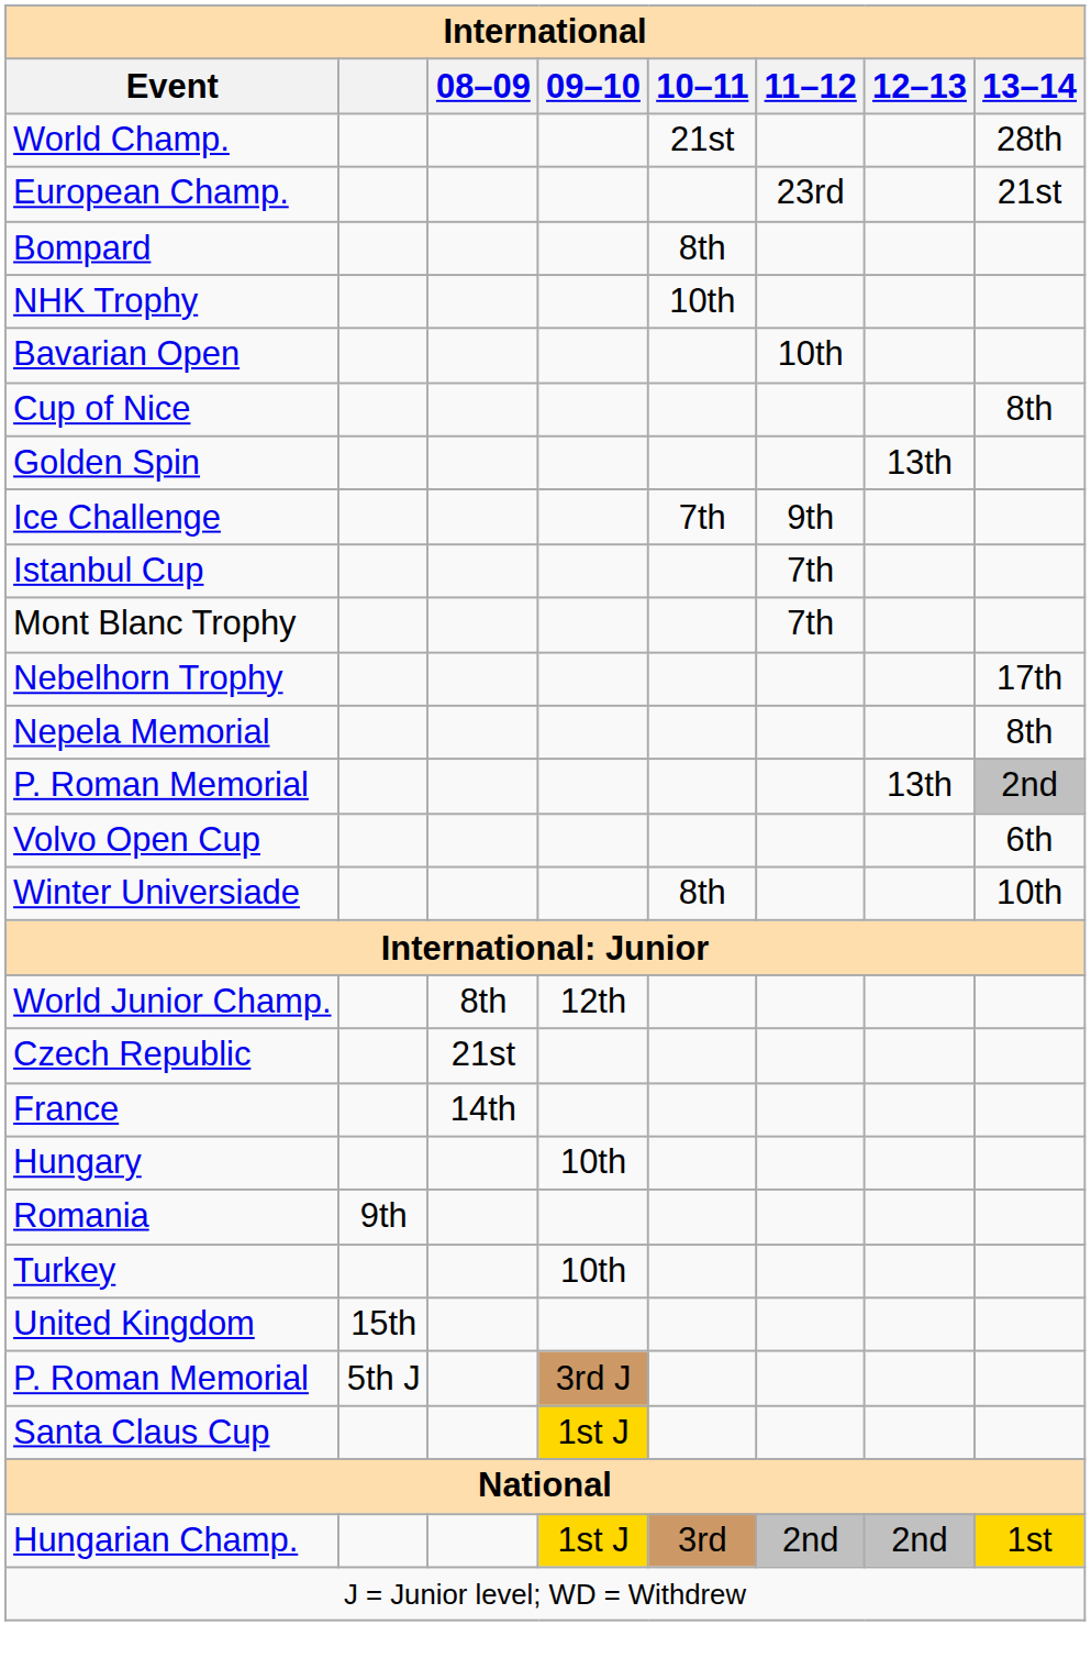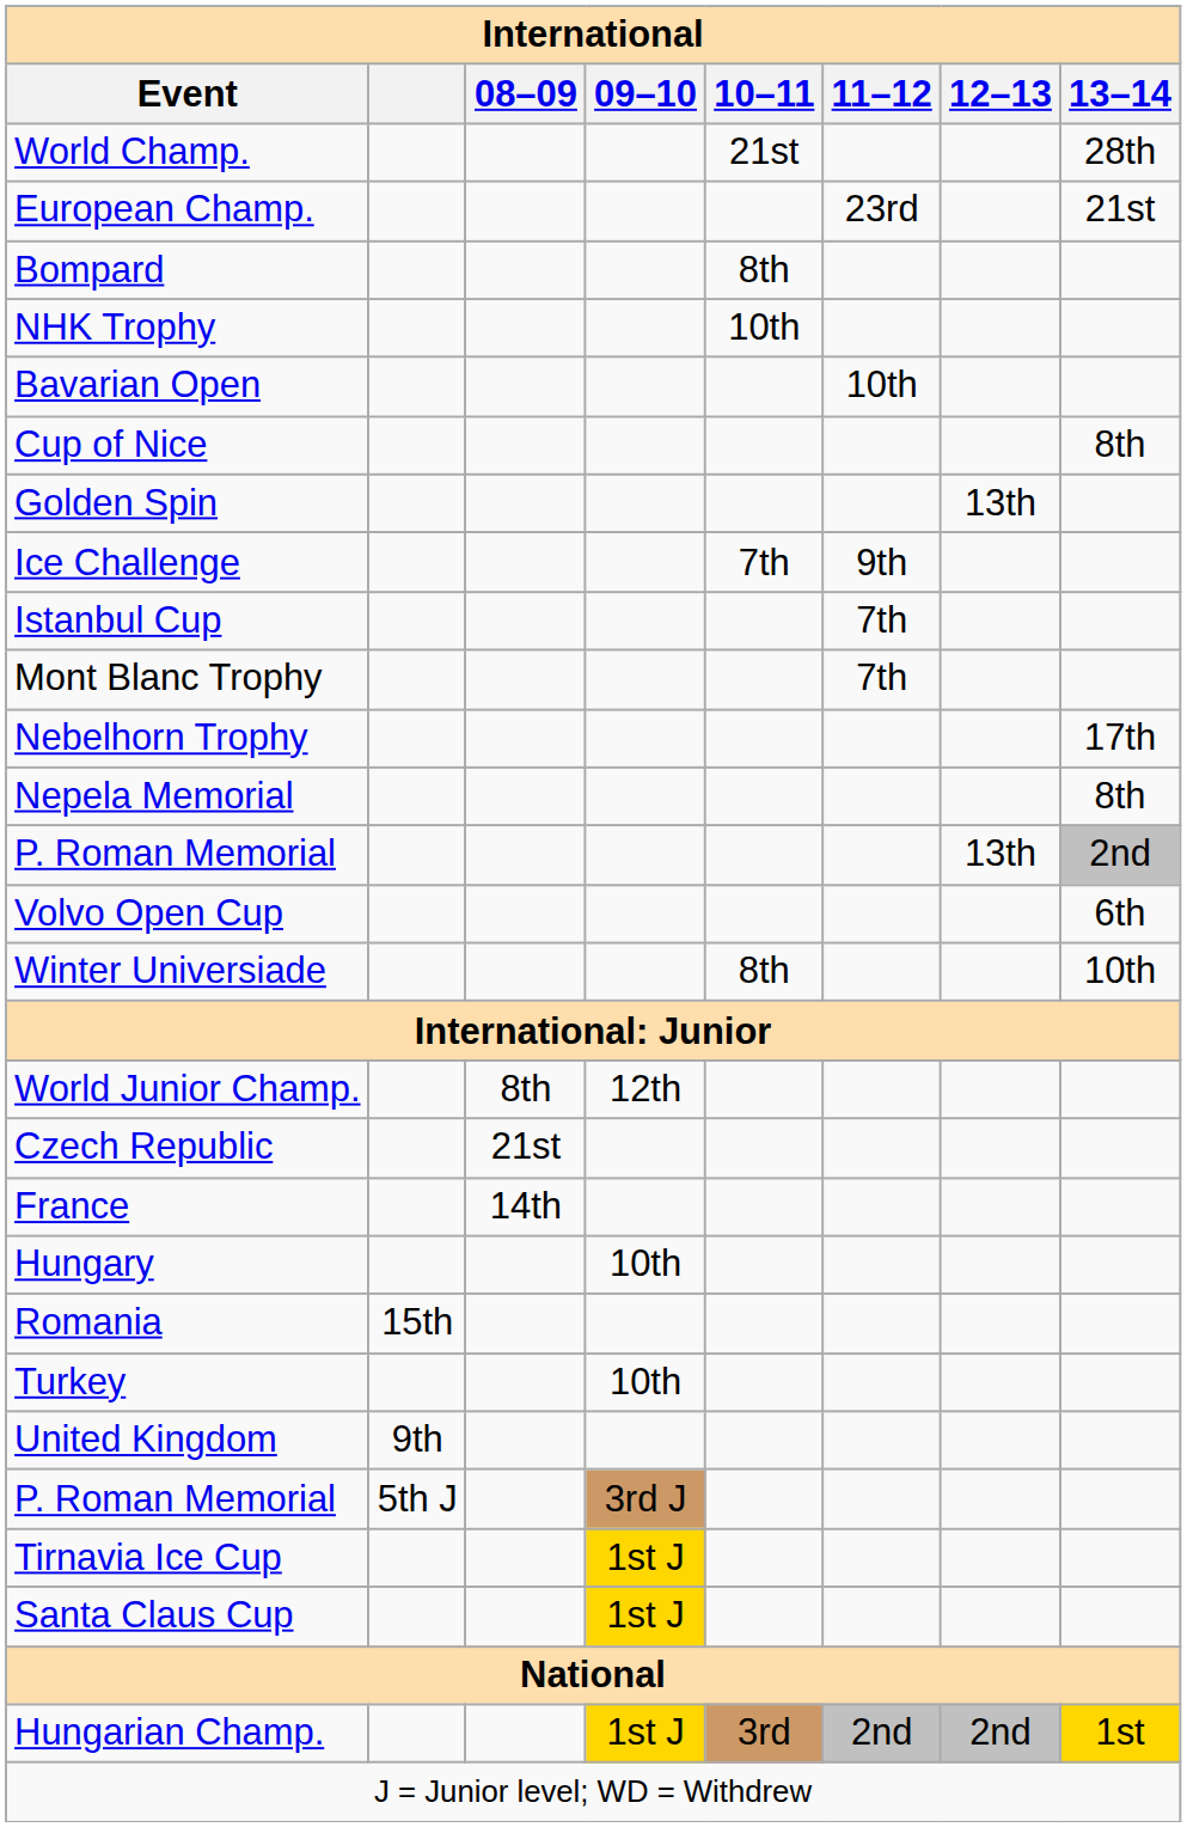Romania | column 2: 9th -> 15th
United Kingdom | column 2: 15th -> 9th
+ row: Tirnavia Ice Cup | 1st J
